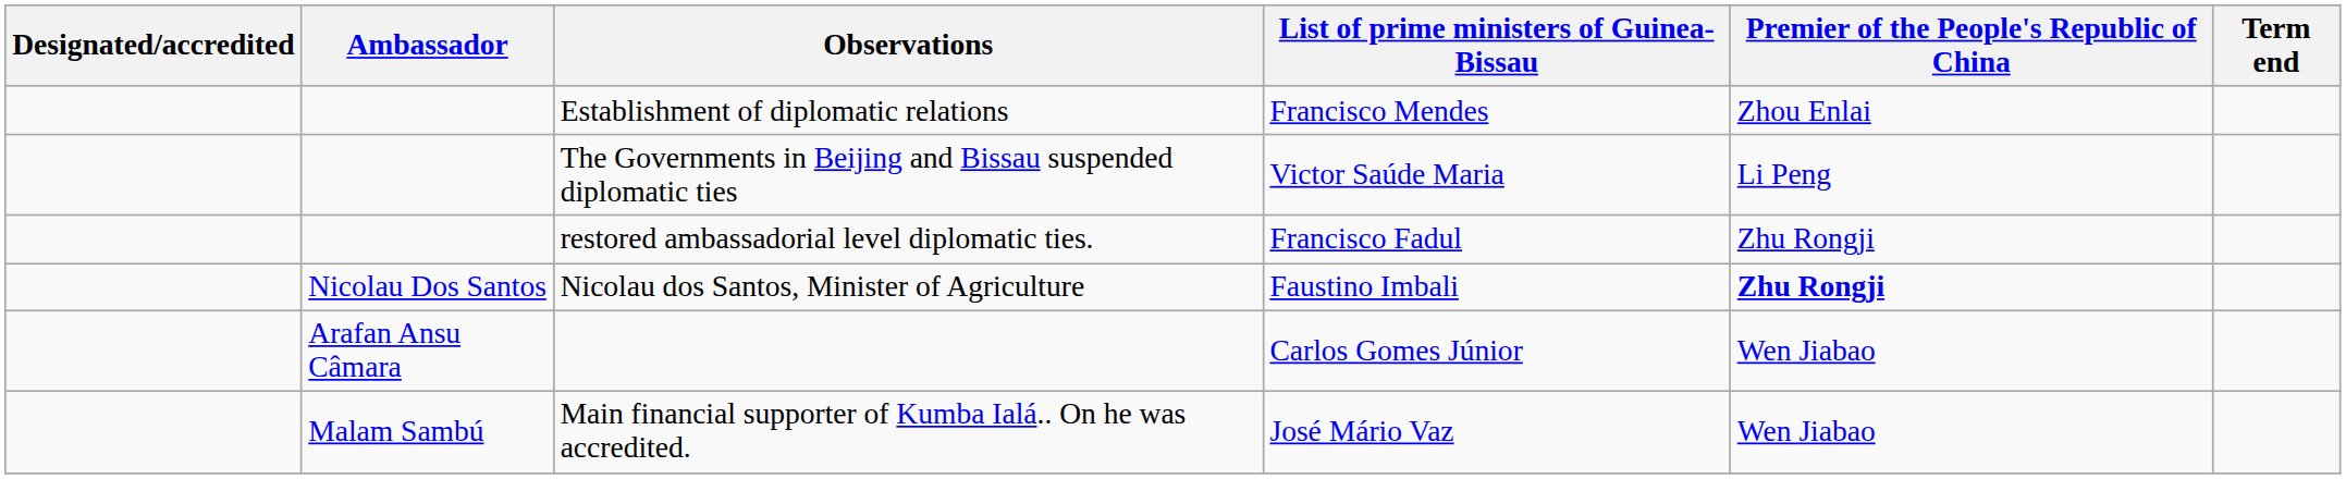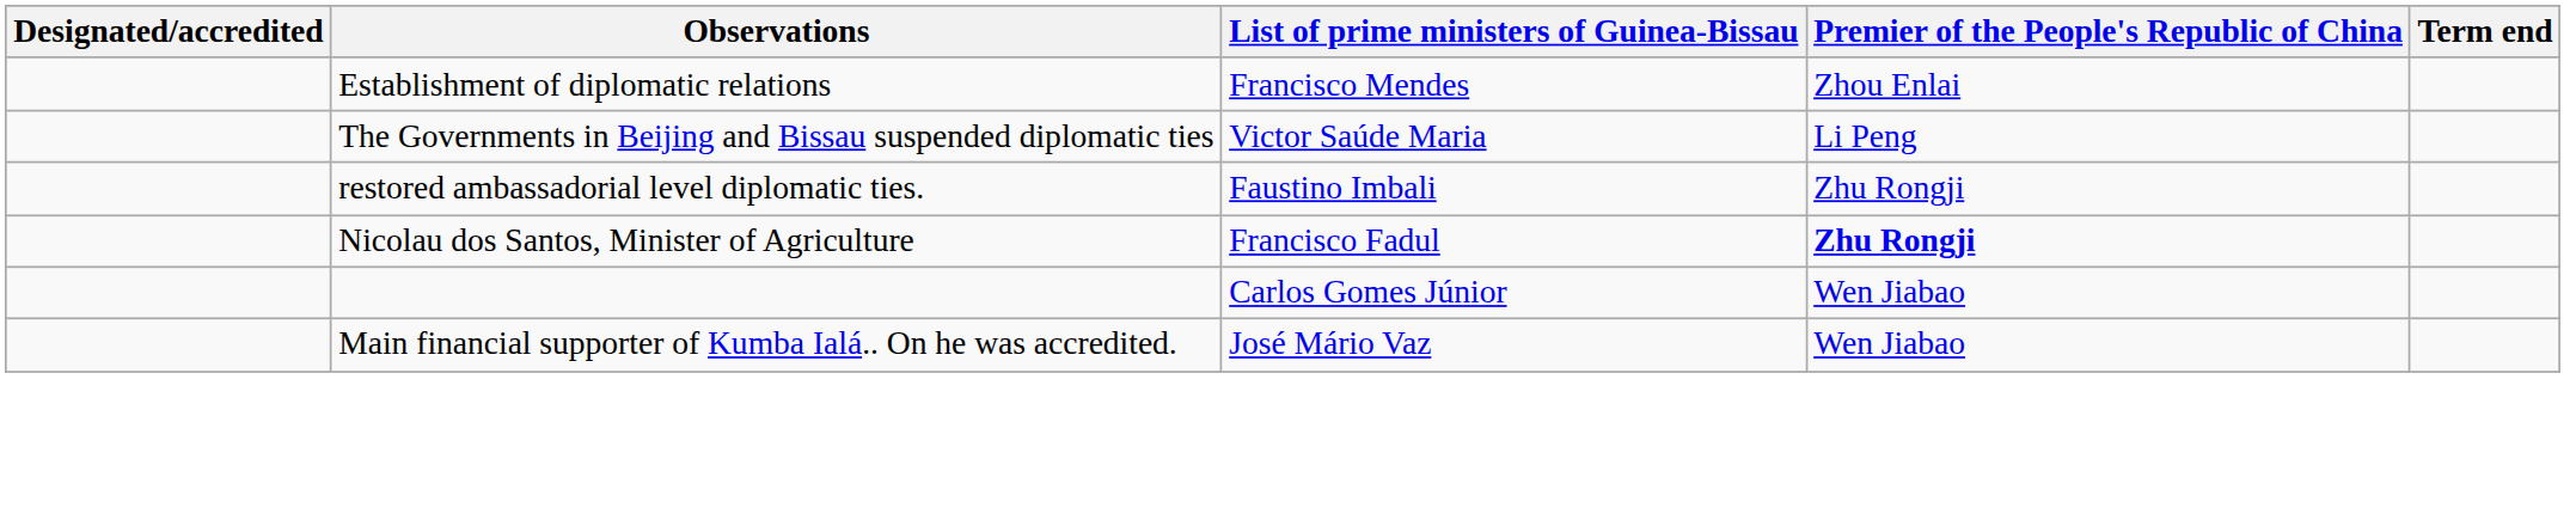- column: Ambassador | Nicolau Dos Santos | Arafan Ansu Câmara | Malam Sambú
restored ambassadorial level diplomatic ties. | List of prime ministers of Guinea-Bissau: Francisco Fadul -> Faustino Imbali
Nicolau dos Santos, Minister of Agriculture | List of prime ministers of Guinea-Bissau: Faustino Imbali -> Francisco Fadul
